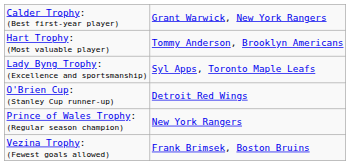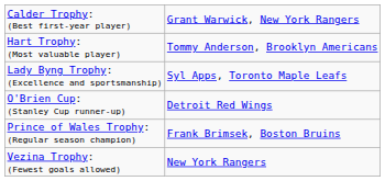Prince of Wales Trophy: (Regular season champion) | column 2: New York Rangers -> Frank Brimsek, Boston Bruins
Vezina Trophy: (Fewest goals allowed) | column 2: Frank Brimsek, Boston Bruins -> New York Rangers
